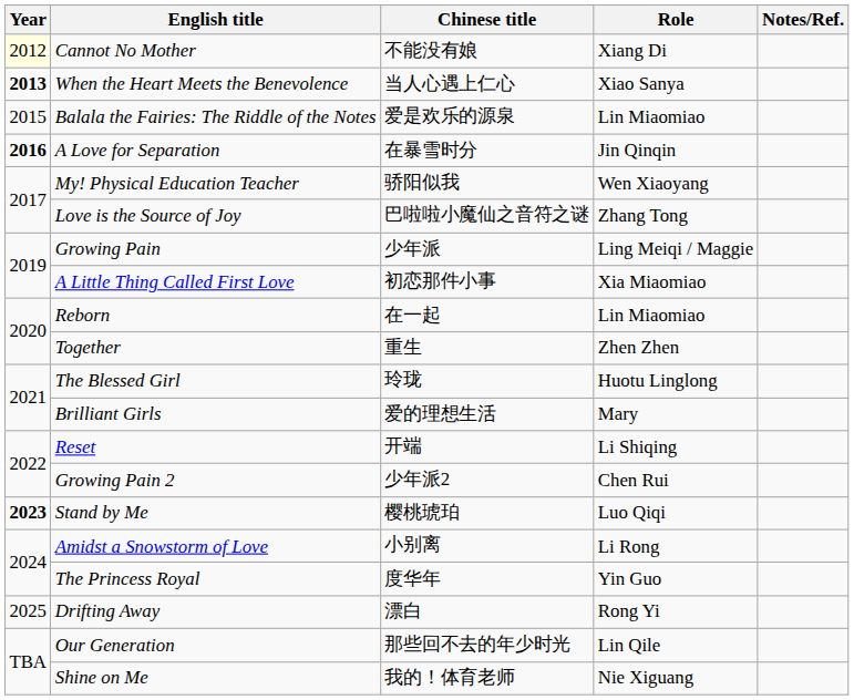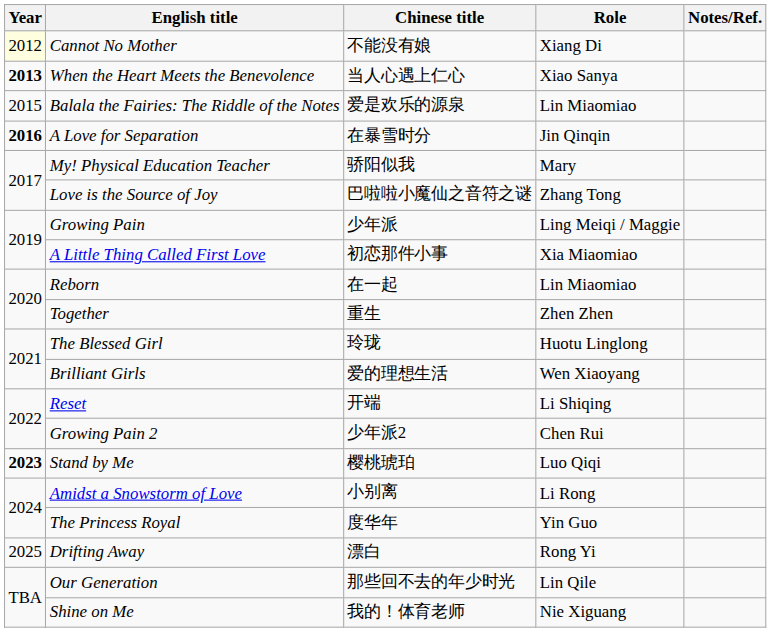My! Physical Education Teacher | Role: Wen Xiaoyang -> Mary
Brilliant Girls | Role: Mary -> Wen Xiaoyang
